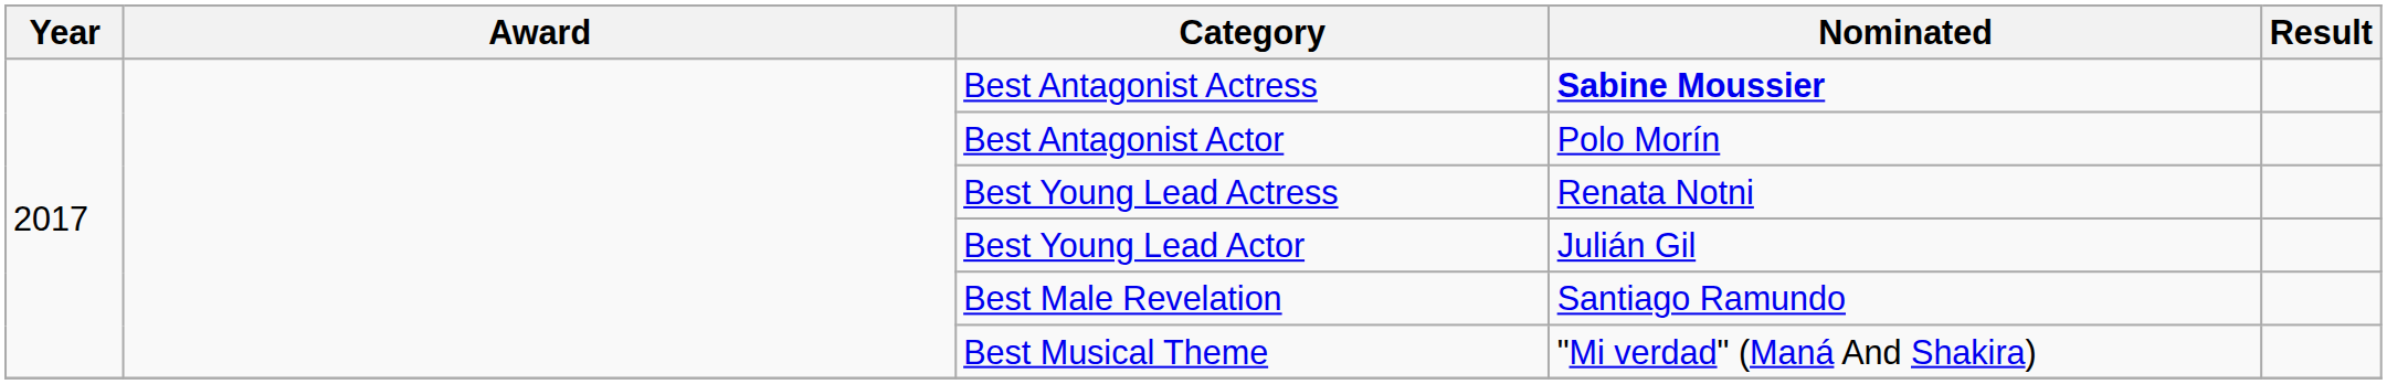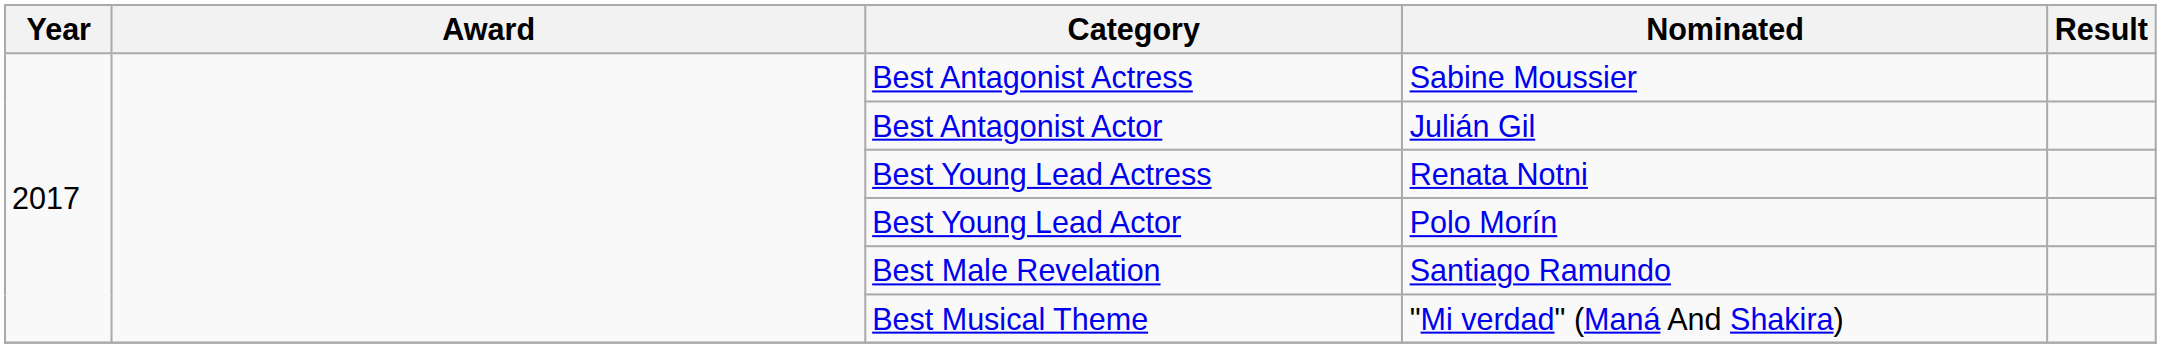Best Antagonist Actress | Nominated: bold -> normal
Best Antagonist Actor | Nominated: Polo Morín -> Julián Gil
Best Young Lead Actor | Nominated: Julián Gil -> Polo Morín
